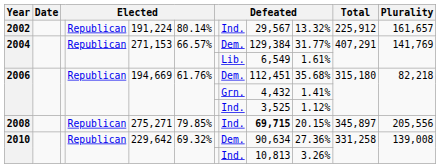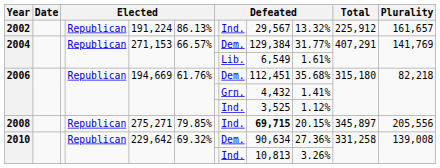2002 | column 6: 80.14% -> 86.13%
